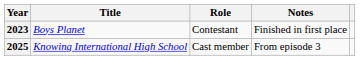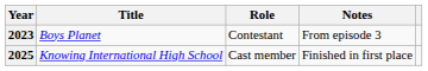2023 | Notes: Finished in first place -> From episode 3
2025 | Notes: From episode 3 -> Finished in first place
